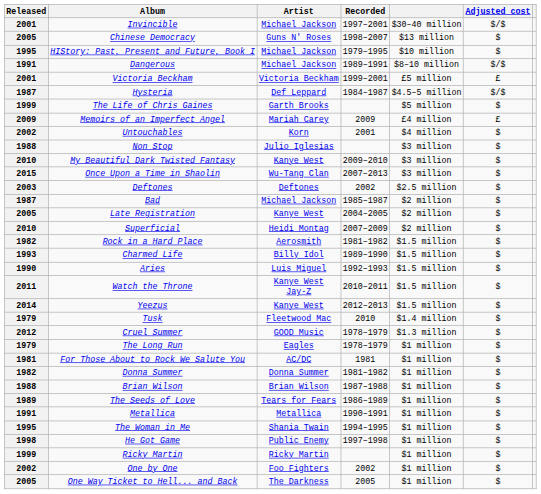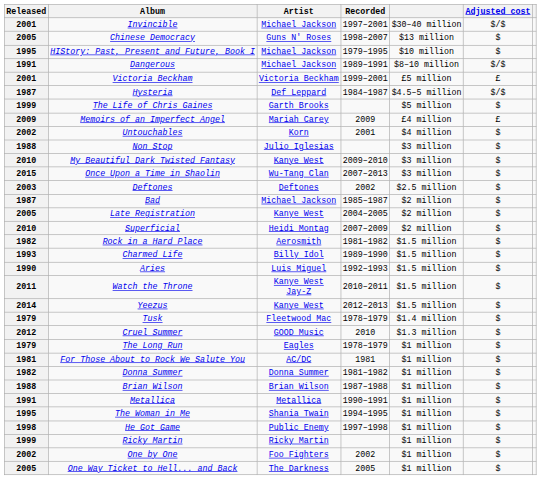Tusk | Recorded: 2010 -> 1978–1979
Cruel Summer | Recorded: 1978–1979 -> 2010
- row: 1989 | The Seeds of Love | Tears for Fears | 1986–1989 | $1 million | $
